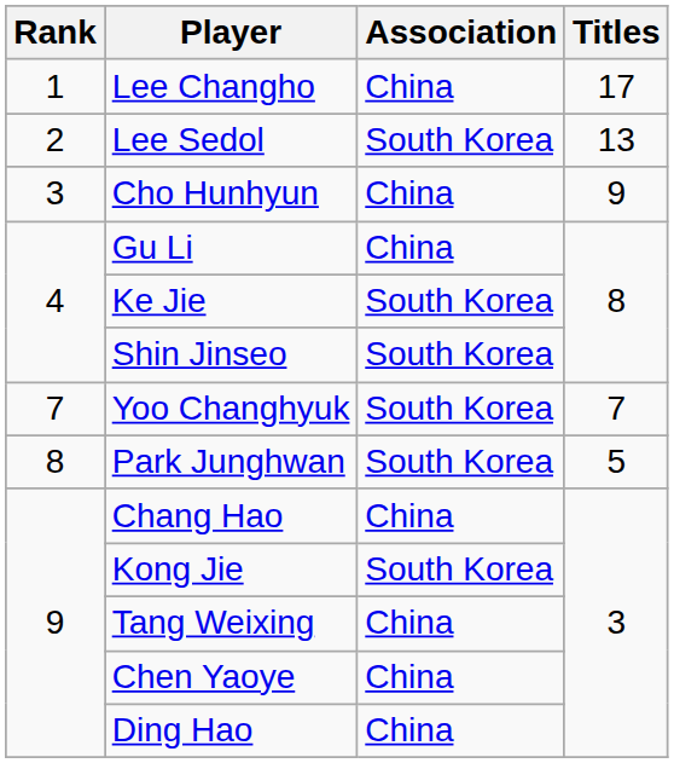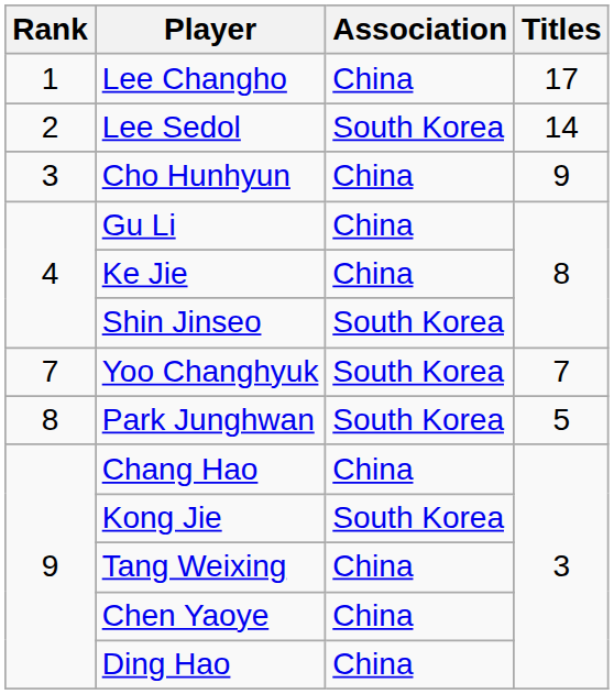Lee Sedol | Titles: 13 -> 14
Ke Jie | Association: South Korea -> China
